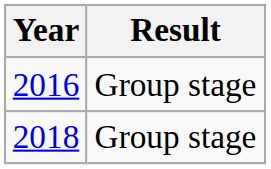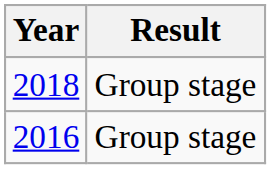rows swapped: 2016 <-> 2018
